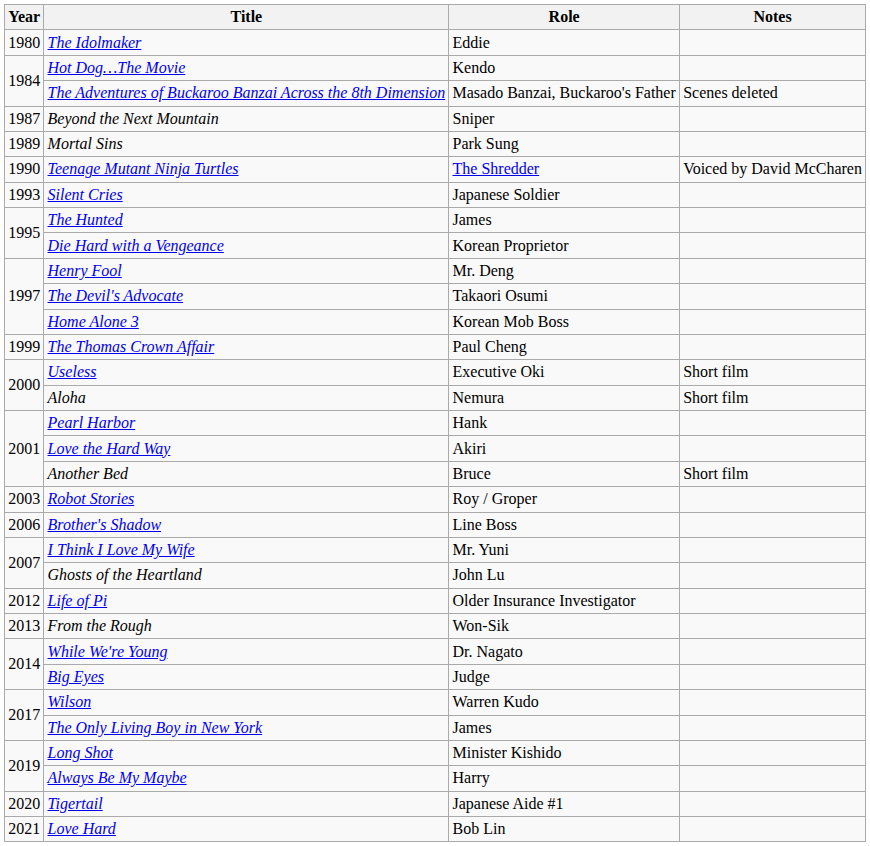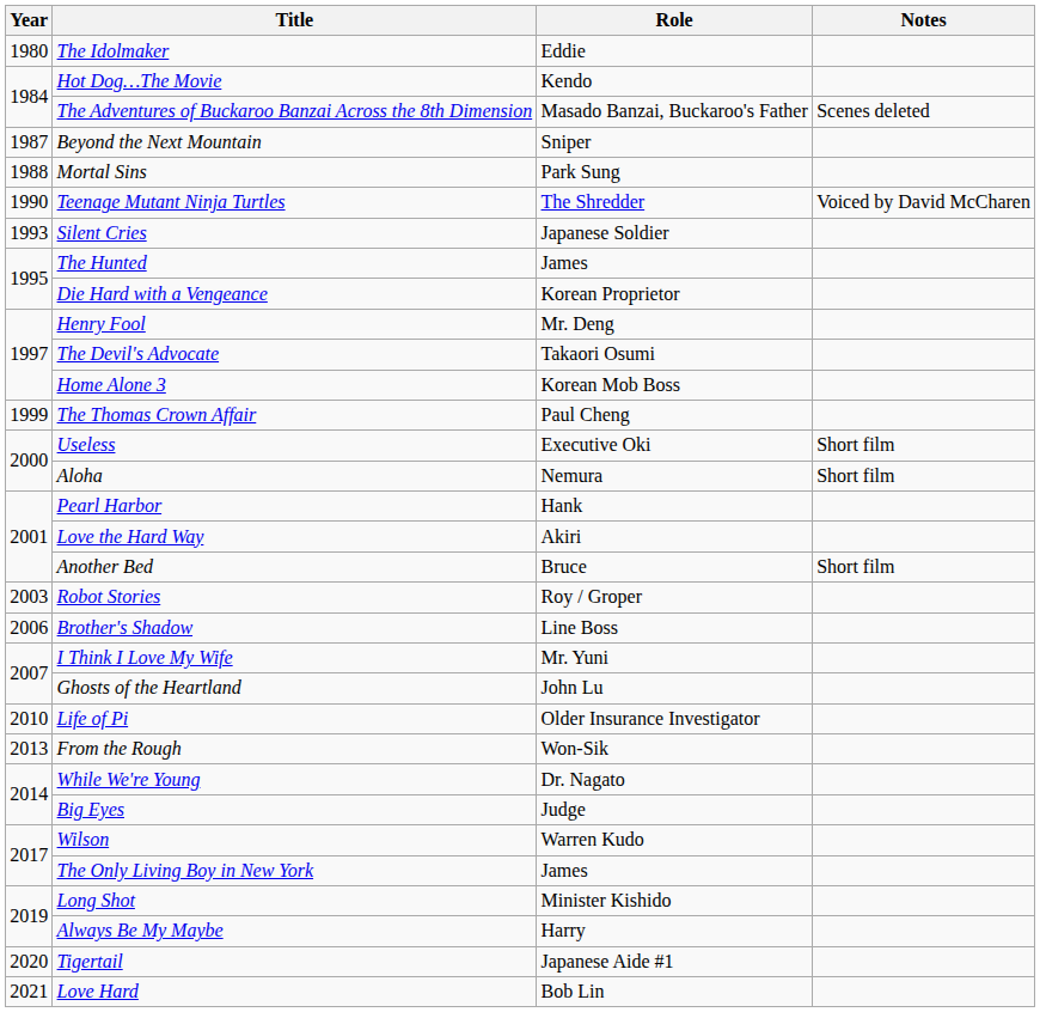Mortal Sins | Year: 1989 -> 1988
Life of Pi | Year: 2012 -> 2010
